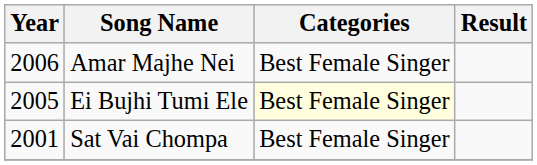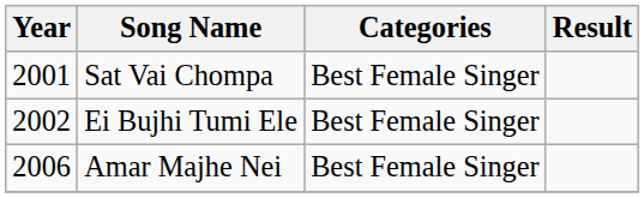rows swapped: Sat Vai Chompa <-> Amar Majhe Nei
Ei Bujhi Tumi Ele | Year: 2005 -> 2002
Ei Bujhi Tumi Ele | Categories: lightyellow background -> no background
